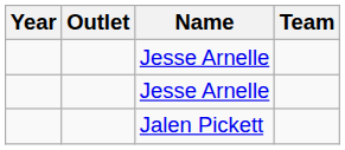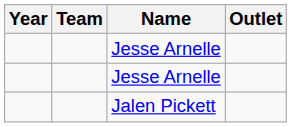columns swapped: Team <-> Outlet
